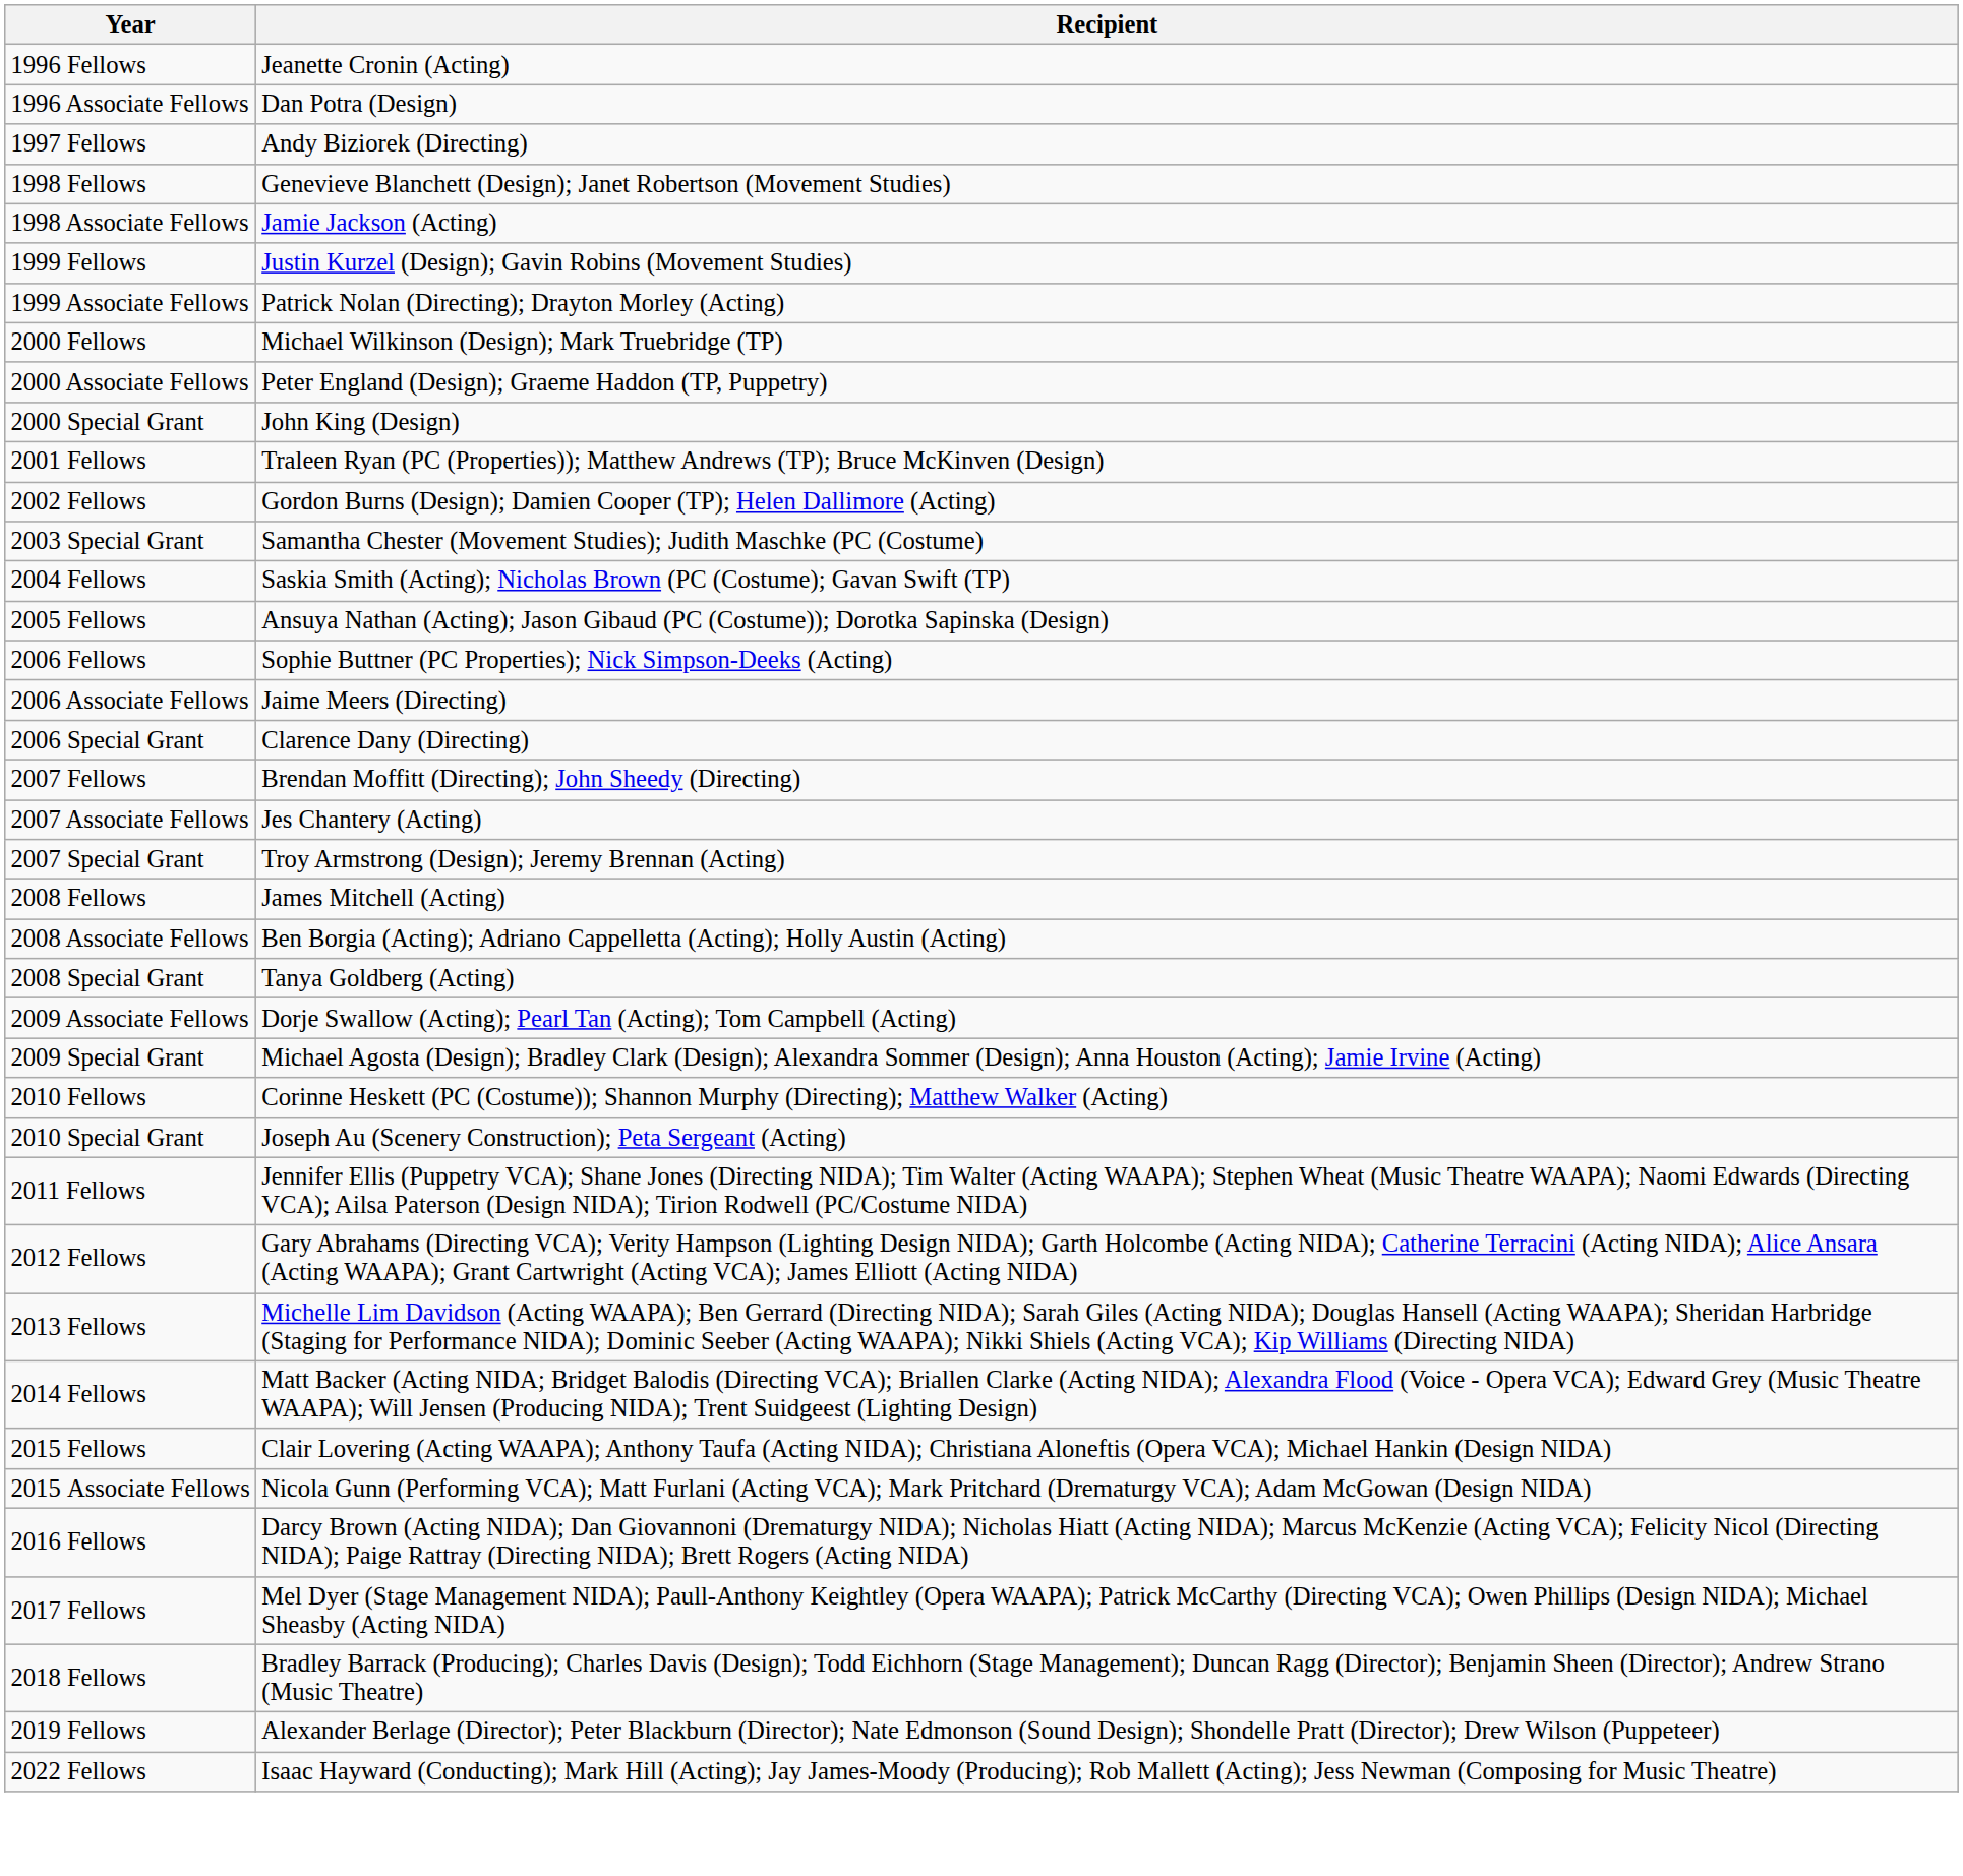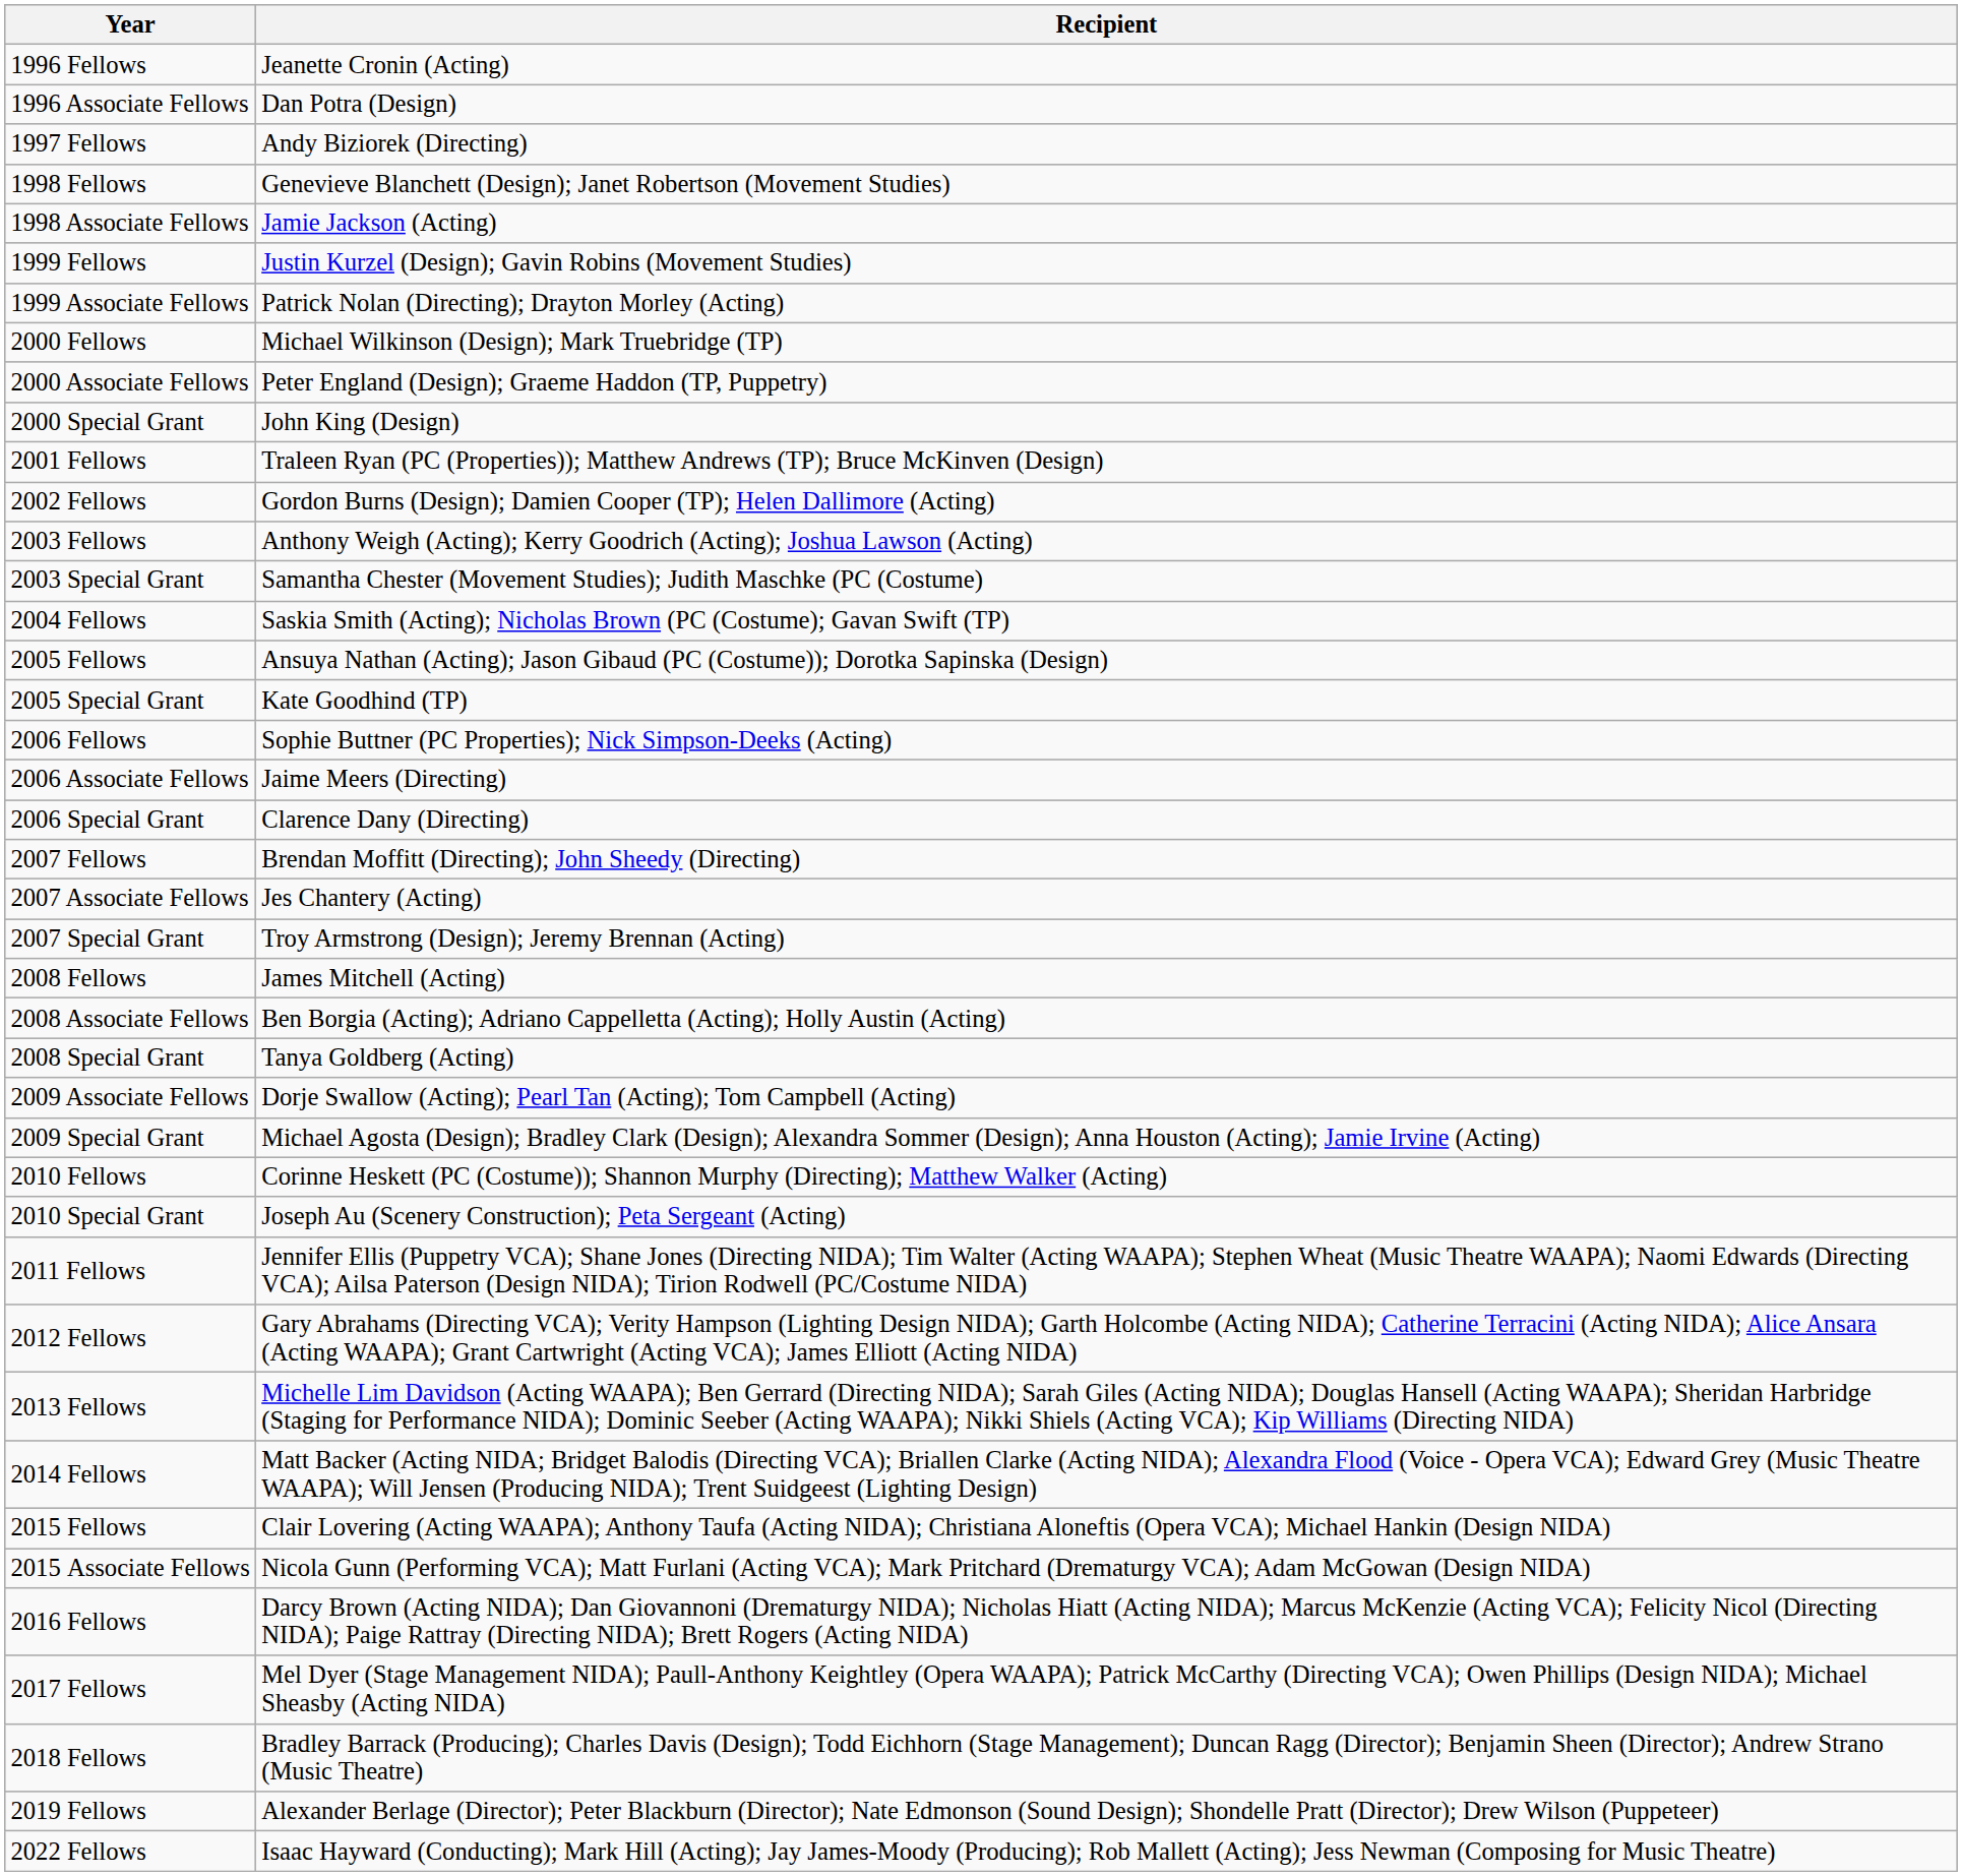+ row: 2003 Fellows | Anthony Weigh (Acting); Kerry Goodrich (Acting); Joshua Lawson (Acting)
+ row: 2005 Special Grant | Kate Goodhind (TP)
